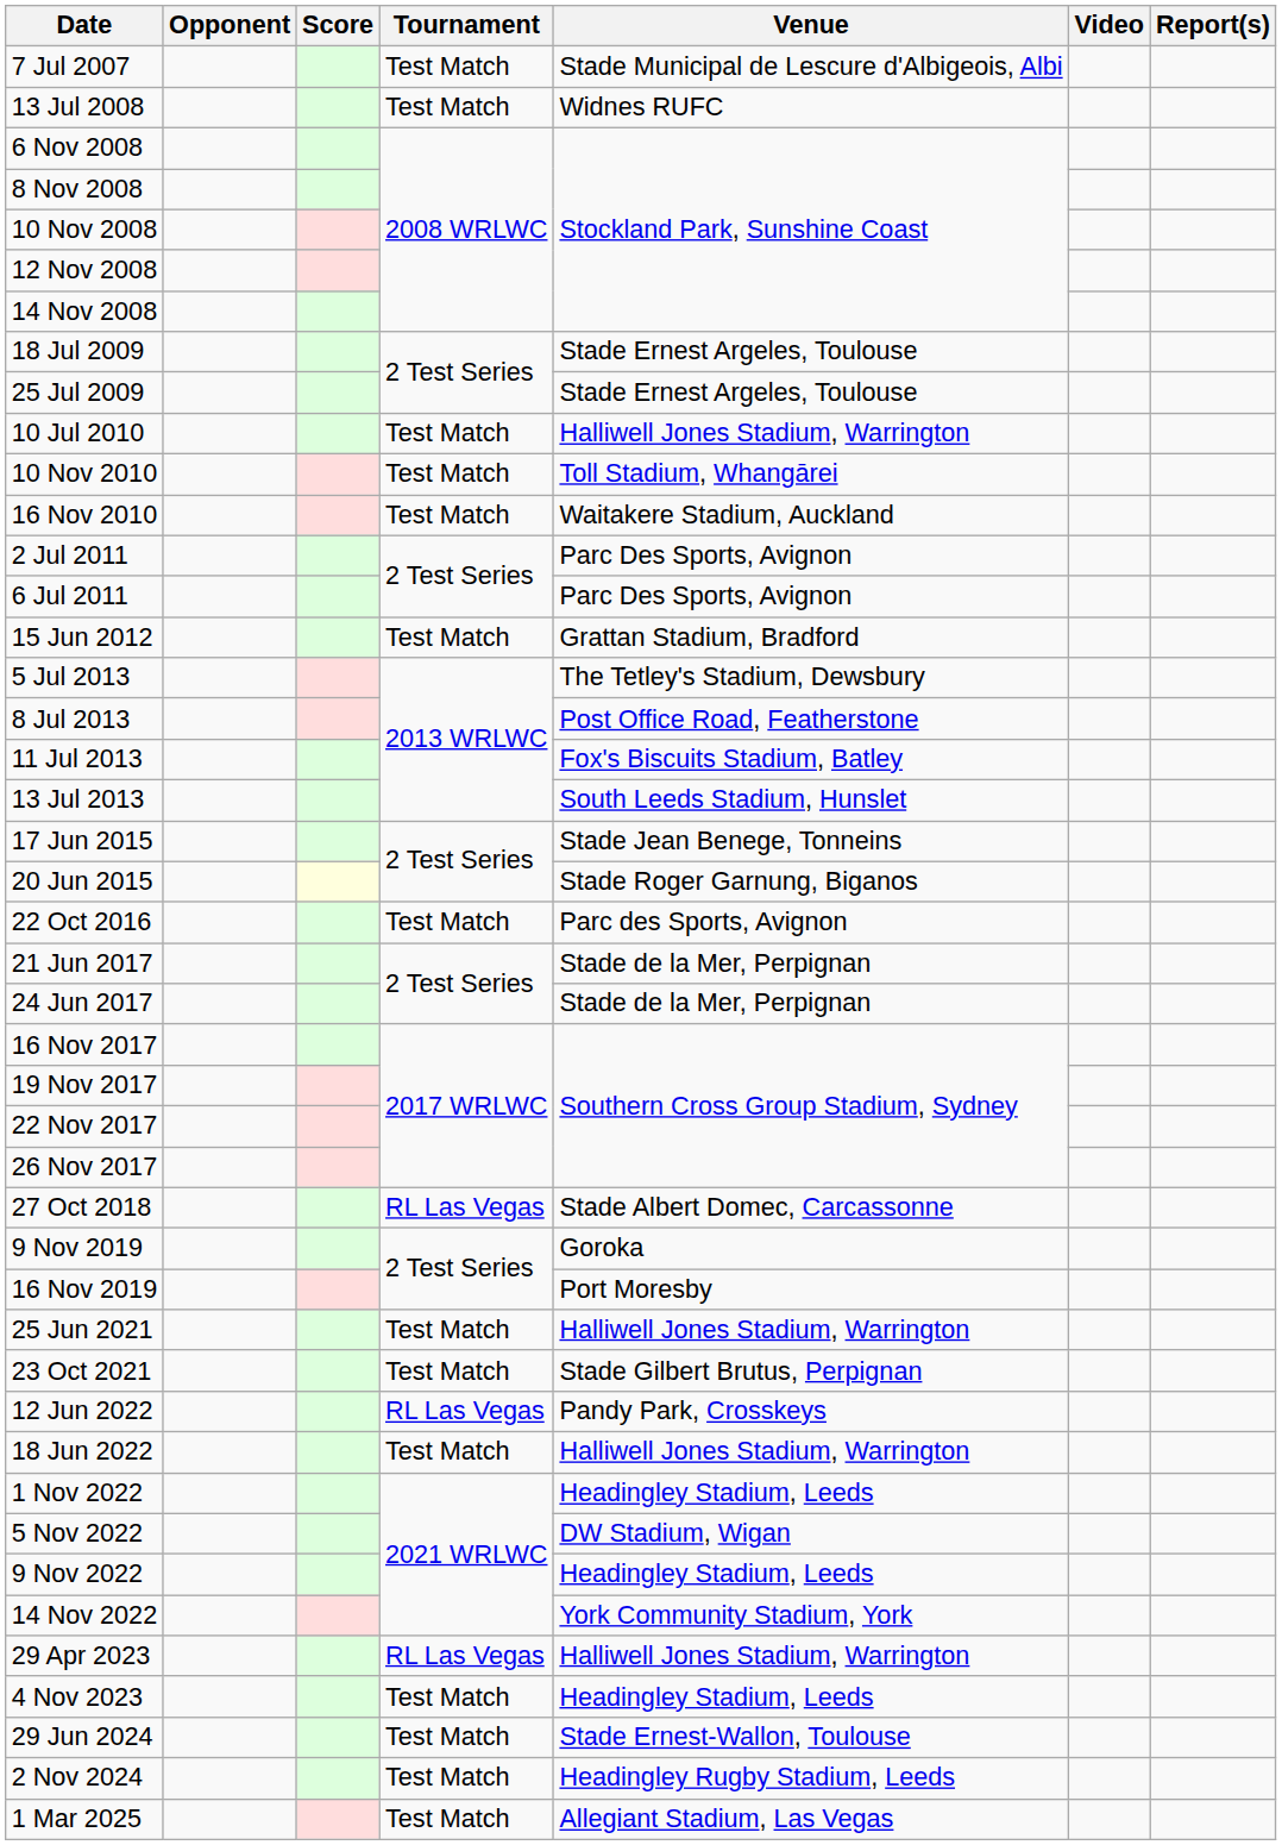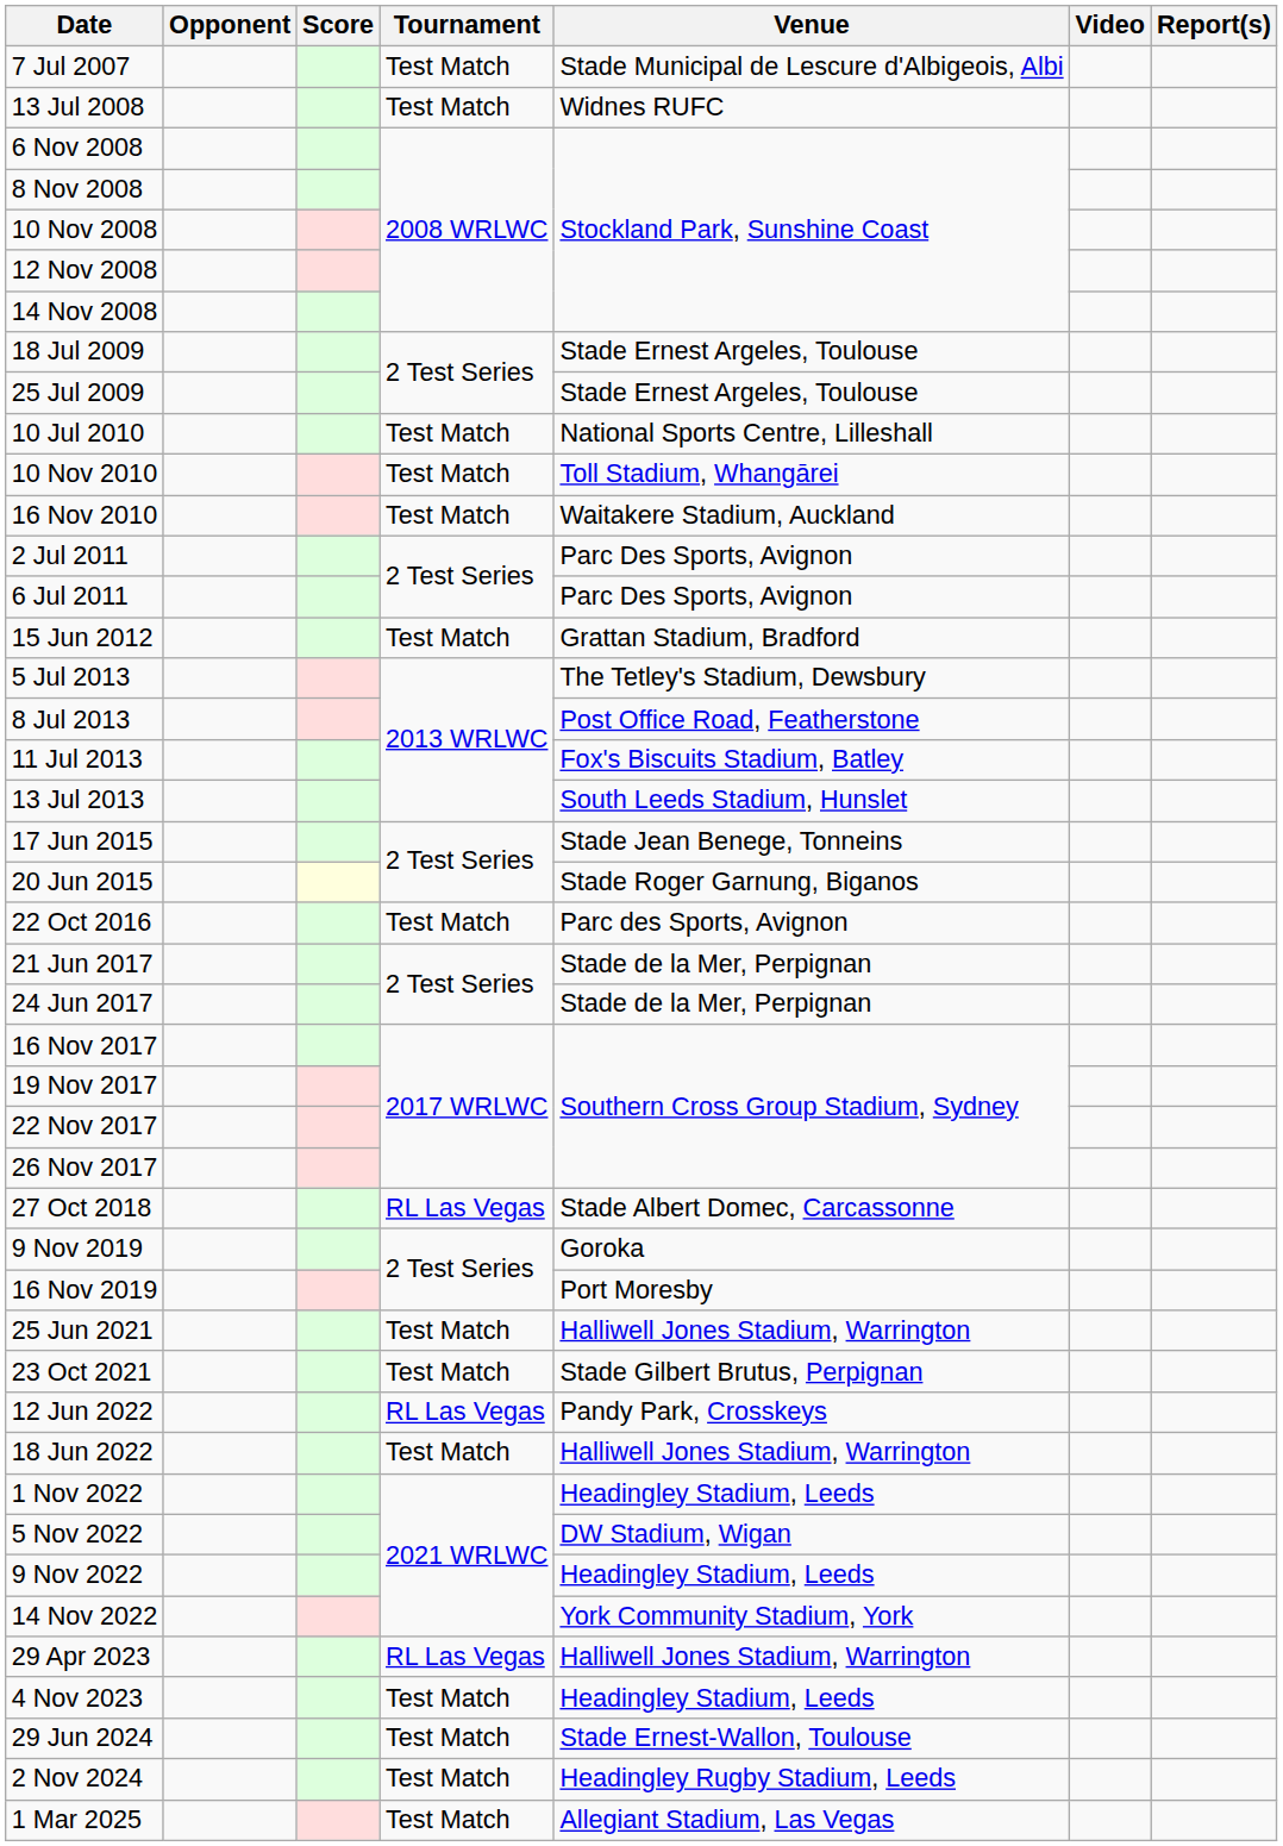10 Jul 2010 | Venue: Halliwell Jones Stadium, Warrington -> National Sports Centre, Lilleshall
